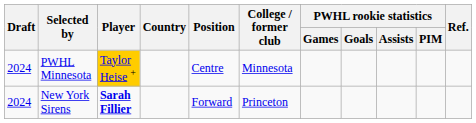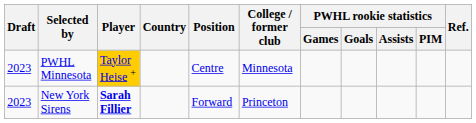PWHL Minnesota | Draft: 2024 -> 2023
New York Sirens | Draft: 2024 -> 2023
